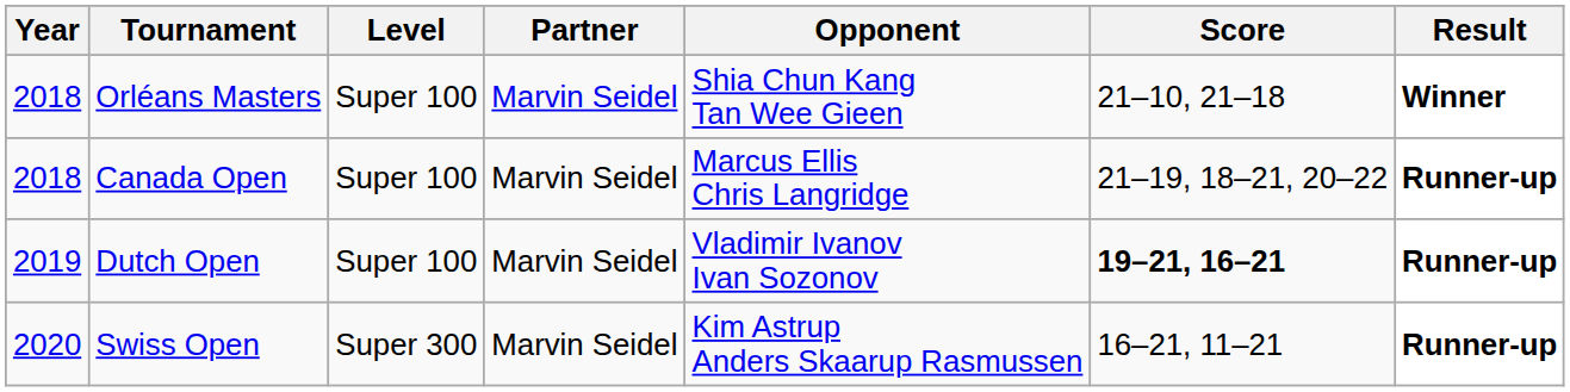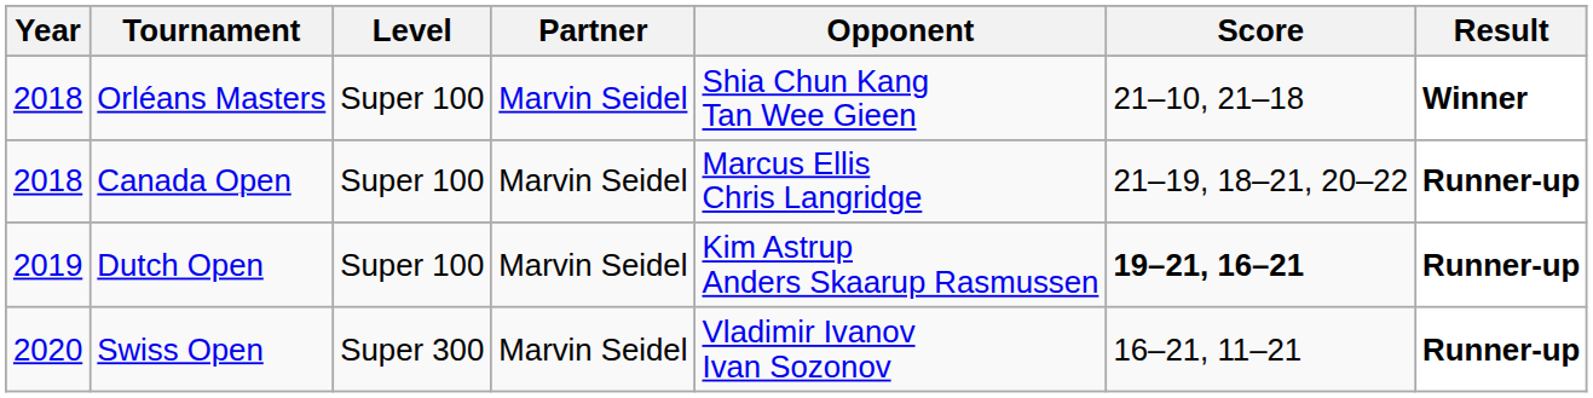Dutch Open | Opponent: Vladimir Ivanov Ivan Sozonov -> Kim Astrup Anders Skaarup Rasmussen
Swiss Open | Opponent: Kim Astrup Anders Skaarup Rasmussen -> Vladimir Ivanov Ivan Sozonov
